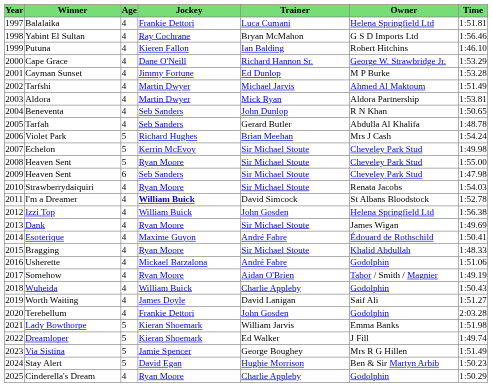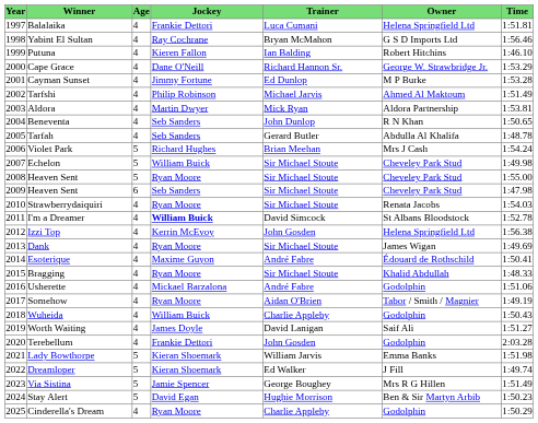Tarfshi | Jockey: Martin Dwyer -> Philip Robinson
Echelon | Jockey: Kerrin McEvoy -> William Buick
Izzi Top | Jockey: William Buick -> Kerrin McEvoy
